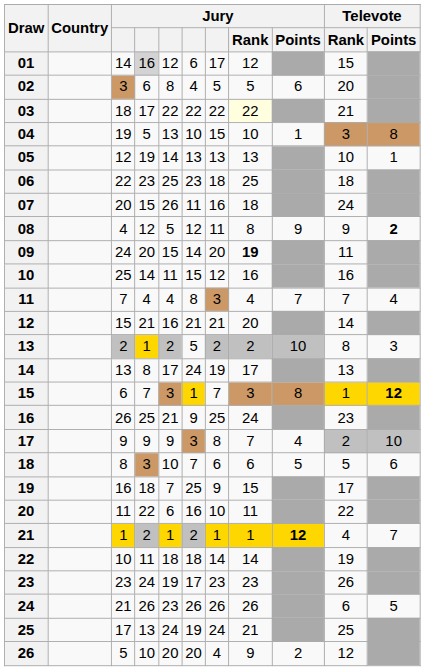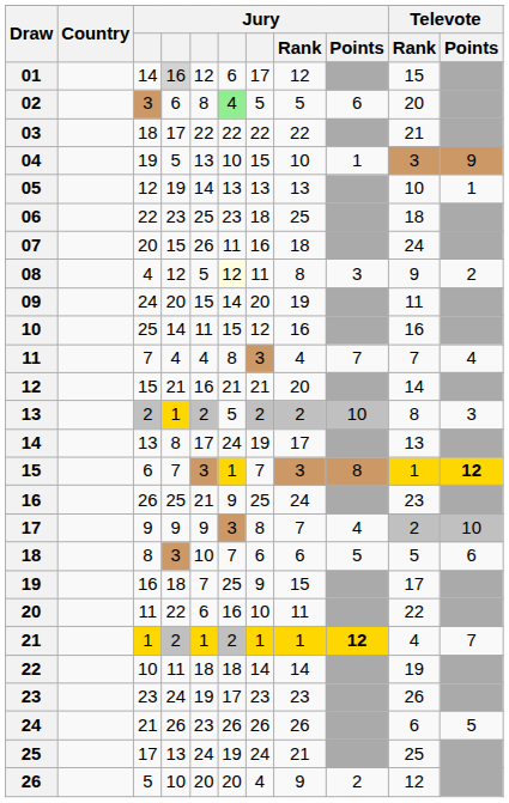02 | column 6: no background -> lightgreen background
03 | Jury / Rank: lightyellow background -> no background
04 | Televote / Points: 8 -> 9
08 | column 6: no background -> lightyellow background
08 | Jury / Points: 9 -> 3
08 | Televote / Points: bold -> normal
09 | Jury / Rank: bold -> normal
